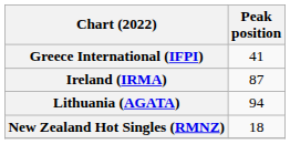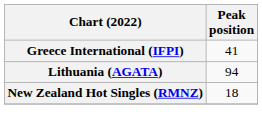- row: Ireland (IRMA) | 87
